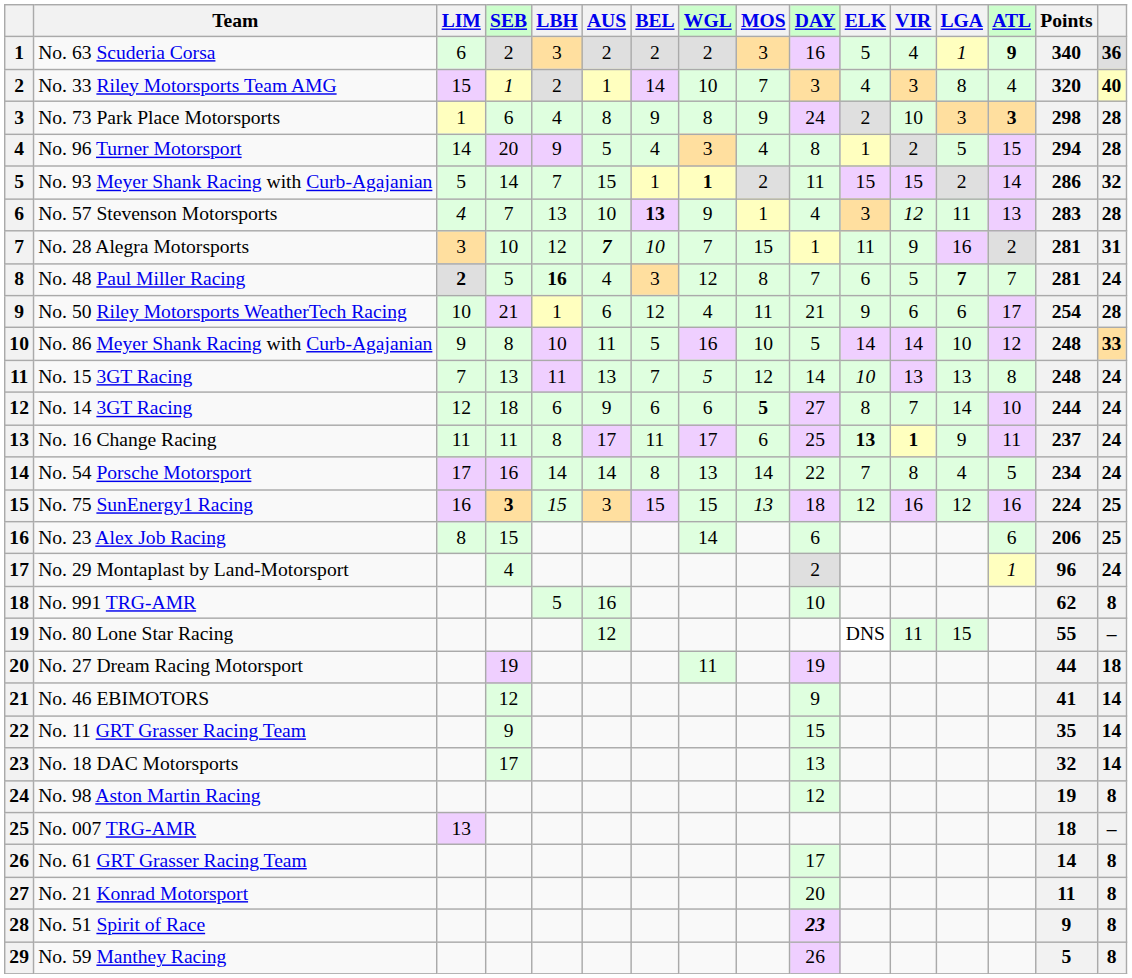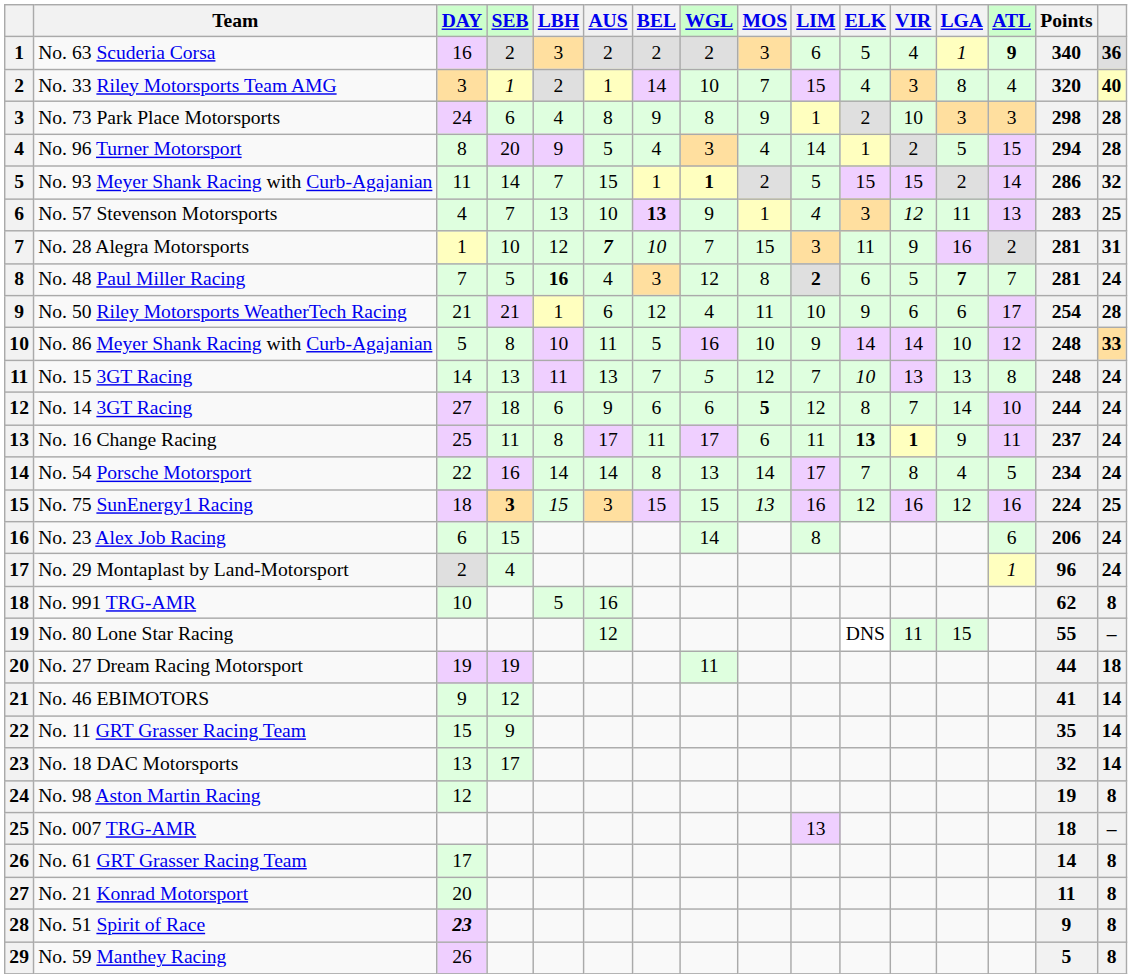columns swapped: DAY <-> LIM
No. 73 Park Place Motorsports | ATL: bold -> normal
No. 57 Stevenson Motorsports | column 16: 28 -> 25
No. 23 Alex Job Racing | column 16: 25 -> 24
